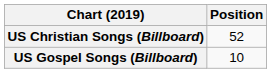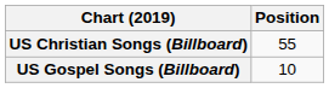US Christian Songs (Billboard) | Position: 52 -> 55
